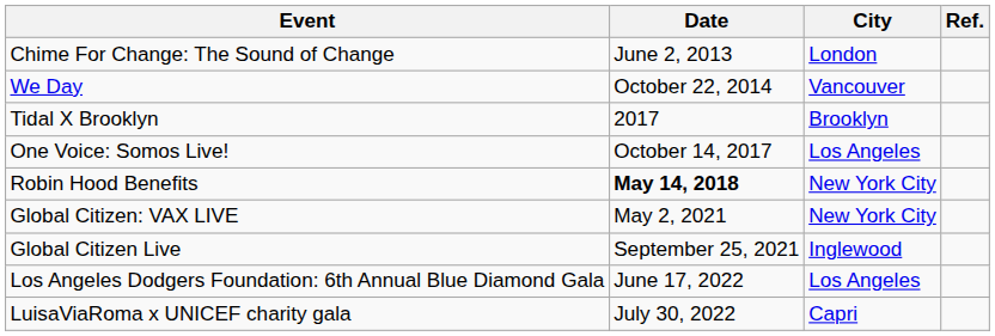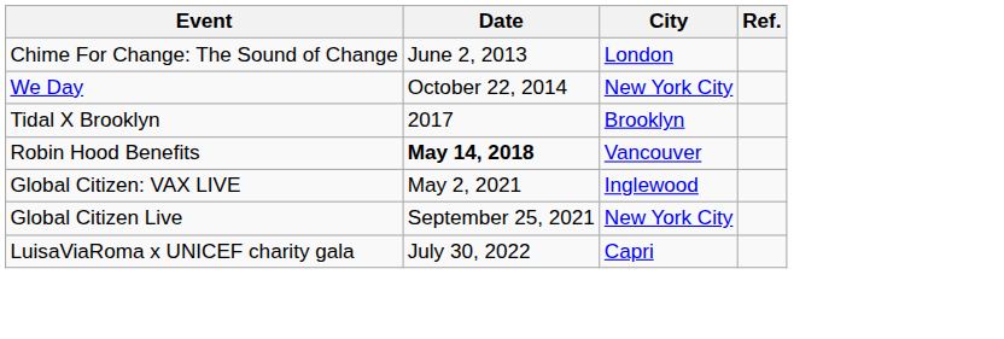We Day | City: Vancouver -> New York City
- row: One Voice: Somos Live! | October 14, 2017 | Los Angeles
Robin Hood Benefits | City: New York City -> Vancouver
Global Citizen: VAX LIVE | City: New York City -> Inglewood
Global Citizen Live | City: Inglewood -> New York City
- row: Los Angeles Dodgers Foundation: 6th Annual Blue Diamond Gala | June 17, 2022 | Los Angeles
